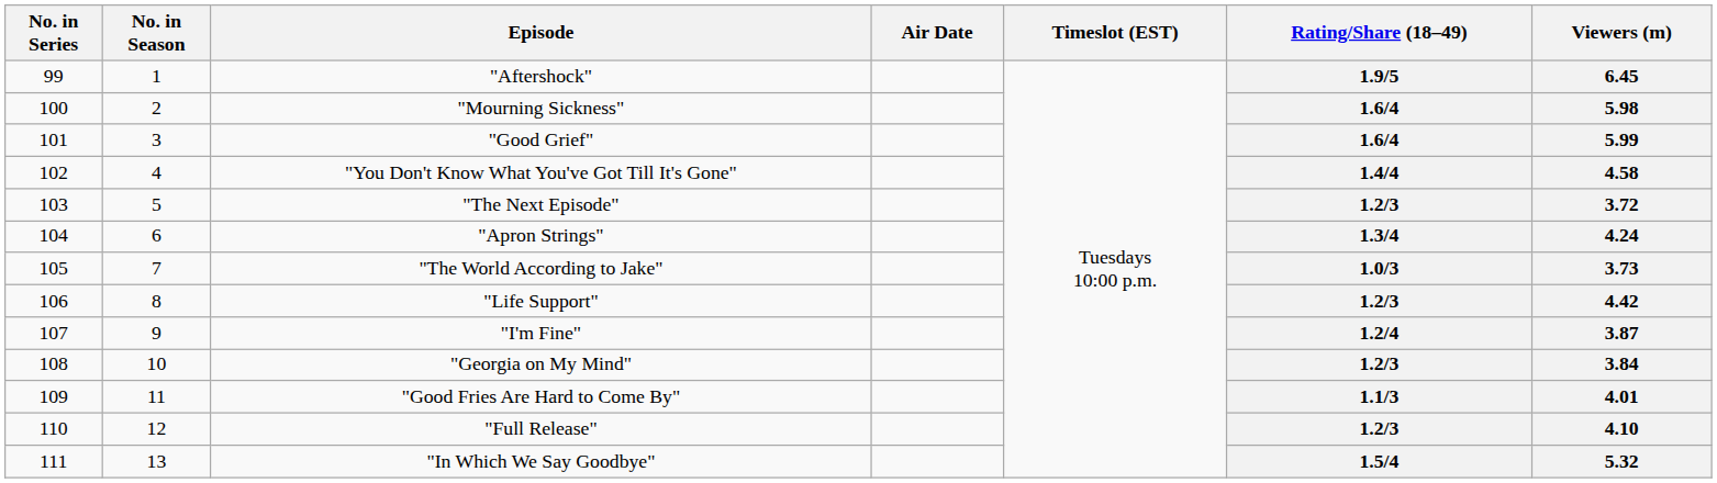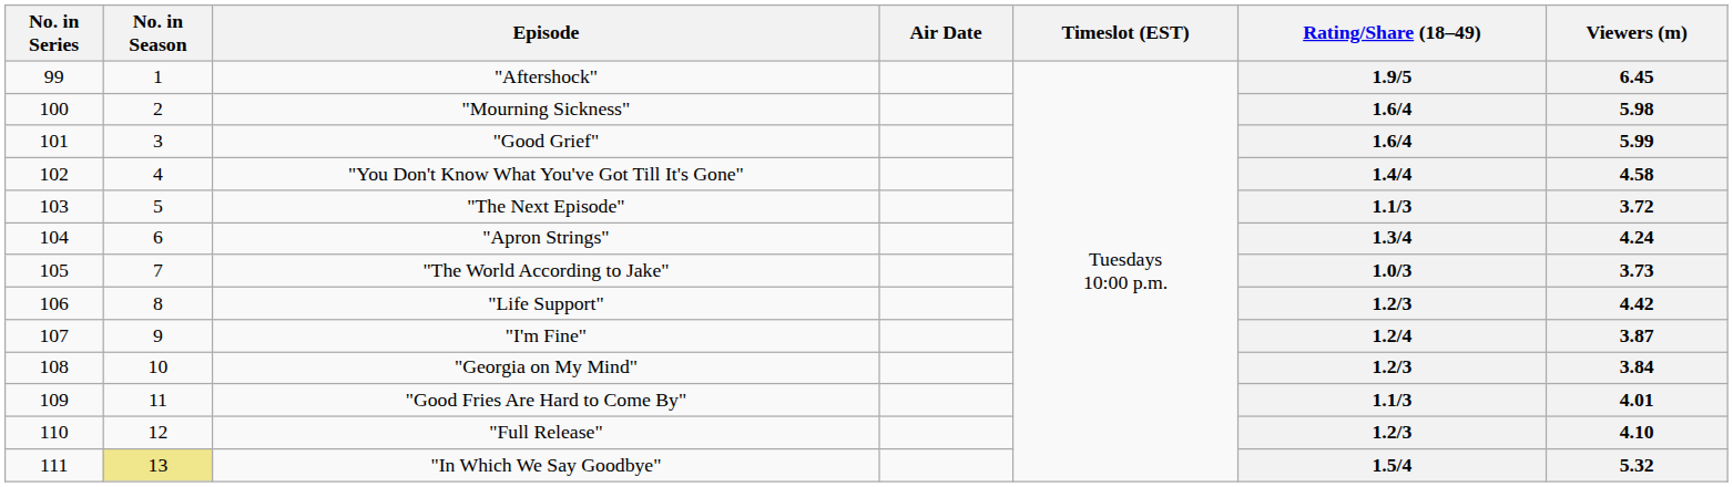"The Next Episode" | Rating/Share (18–49): 1.2/3 -> 1.1/3
"In Which We Say Goodbye" | No. in Season: no background -> khaki background
